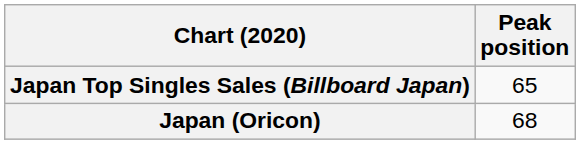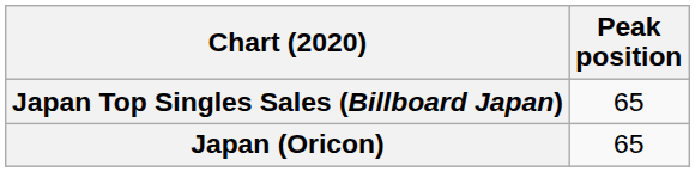Japan (Oricon) | Peak position: 68 -> 65
